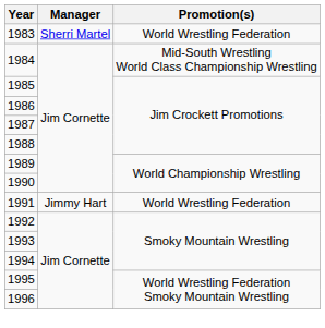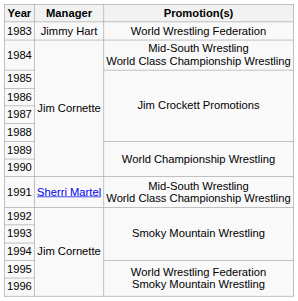1983 | Manager: Sherri Martel -> Jimmy Hart
1991 | Manager: Jimmy Hart -> Sherri Martel
1991 | Promotion(s): World Wrestling Federation -> Mid-South Wrestling World Class Championship Wrestling
